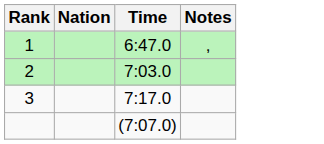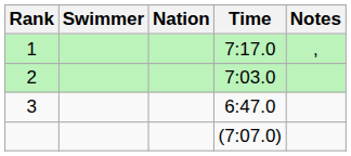+ column: Swimmer
1 | Time: 6:47.0 -> 7:17.0
3 | Time: 7:17.0 -> 6:47.0
